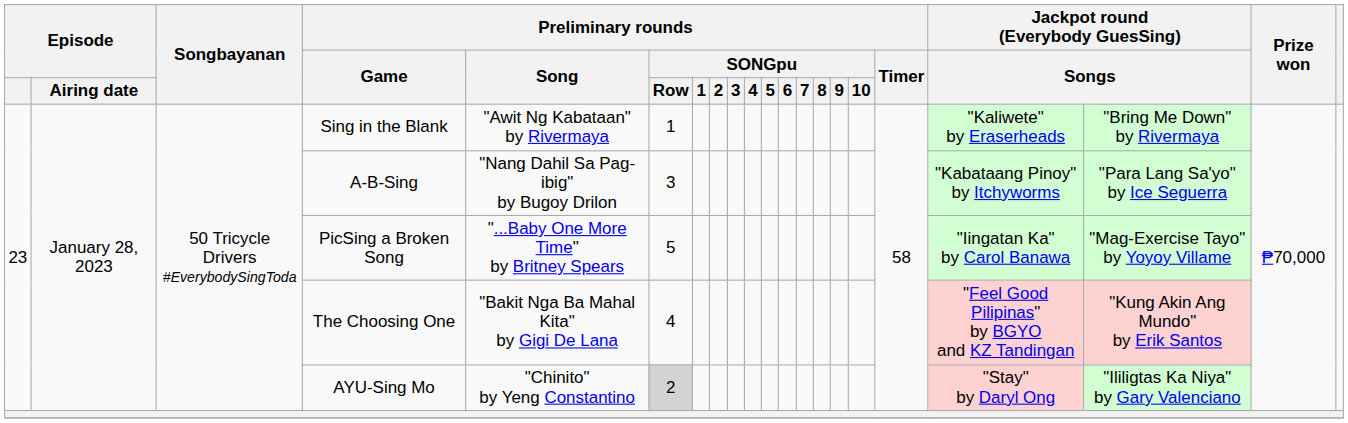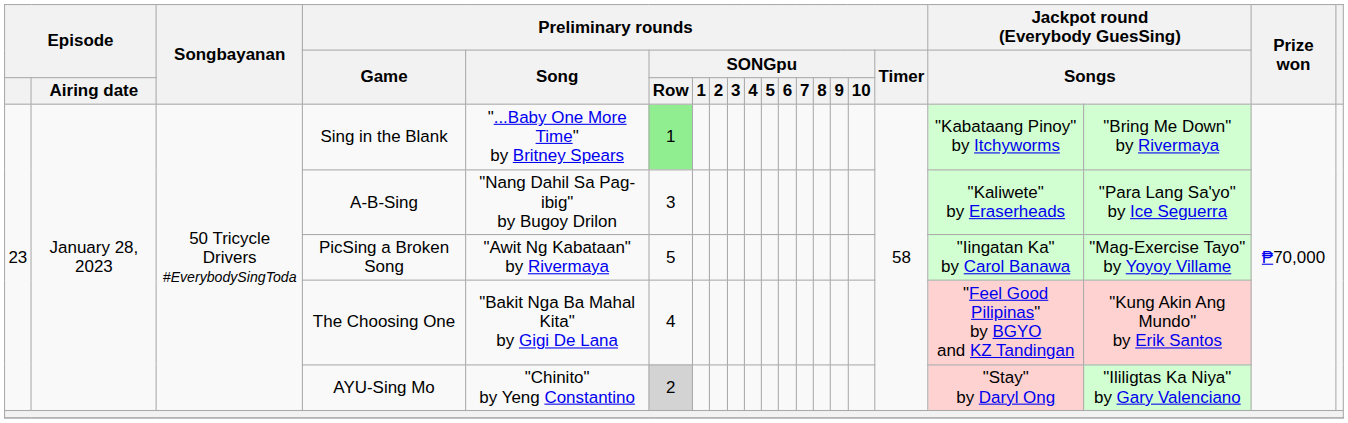Sing in the Blank | Preliminary rounds / Song: "Awit Ng Kabataan" by Rivermaya -> "...Baby One More Time" by Britney Spears
Sing in the Blank | Preliminary rounds / SONGpu / Row: no background -> lightgreen background
Sing in the Blank | column 18: "Kaliwete" by Eraserheads -> "Kabataang Pinoy" by Itchyworms
A-B-Sing | column 18: "Kabataang Pinoy" by Itchyworms -> "Kaliwete" by Eraserheads
PicSing a Broken Song | Preliminary rounds / Song: "...Baby One More Time" by Britney Spears -> "Awit Ng Kabataan" by Rivermaya
